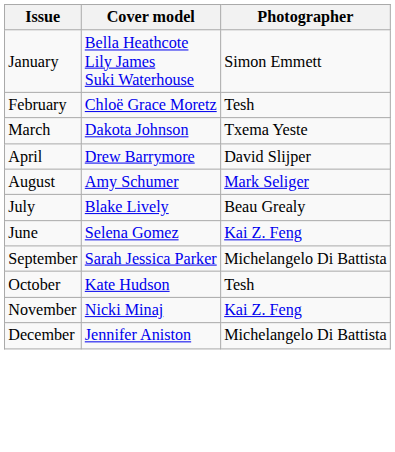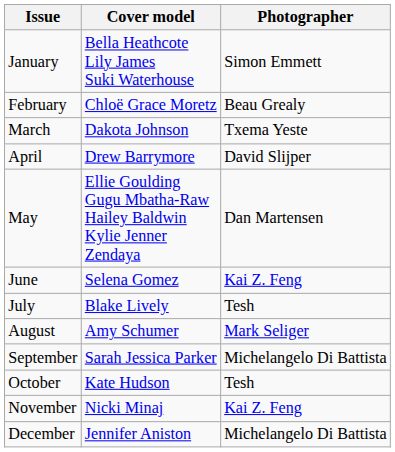February | Photographer: Tesh -> Beau Grealy
+ row: May | Ellie Goulding Gugu Mbatha-Raw Hailey Baldwin Kylie Jenner Zendaya | Dan Martensen
rows swapped: June <-> August
July | Photographer: Beau Grealy -> Tesh
